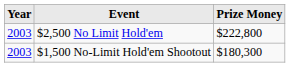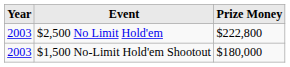$1,500 No-Limit Hold'em Shootout | Prize Money: $180,300 -> $180,000
